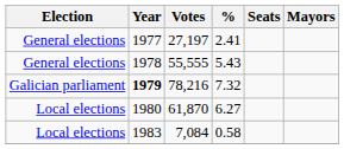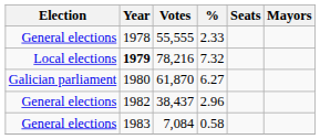- row: General elections | 1977 | 27,197 | 2.41
55,555 | %: 5.43 -> 2.33
78,216 | Election: Galician parliament -> Local elections
61,870 | Election: Local elections -> Galician parliament
+ row: General elections | 1982 | 38,437 | 2.96
7,084 | Election: Local elections -> General elections
